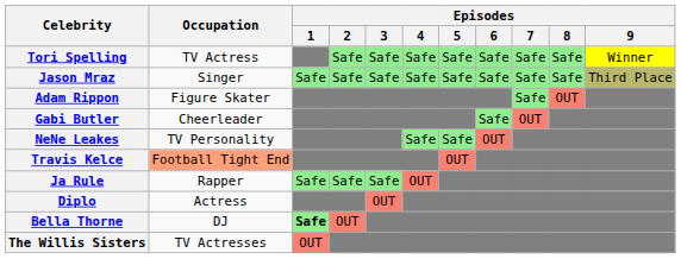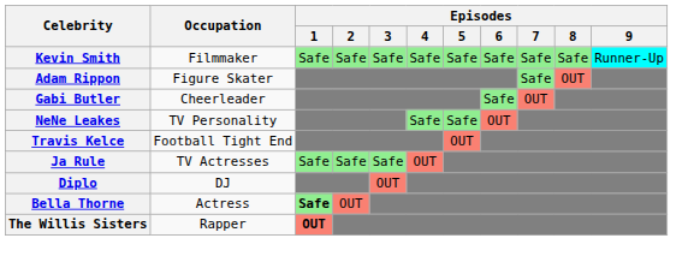- row: Tori Spelling | TV Actress | Safe | Safe | Safe | Safe | Safe | Safe | Safe | Winner
+ row: Kevin Smith | Filmmaker | Safe | Safe | Safe | Safe | Safe | Safe | Safe | Safe | Runner-Up
- row: Jason Mraz | Singer | Safe | Safe | Safe | Safe | Safe | Safe | Safe | Safe | Third Place
Travis Kelce | Occupation: lightsalmon background -> no background
Ja Rule | Occupation: Rapper -> TV Actresses
Diplo | Occupation: Actress -> DJ
Bella Thorne | Occupation: DJ -> Actress
The Willis Sisters | Occupation: TV Actresses -> Rapper
The Willis Sisters | Episodes / 1: normal -> bold
